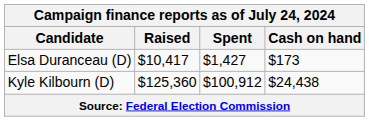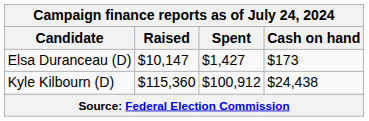Elsa Duranceau (D) | Raised: $10,417 -> $10,147
Kyle Kilbourn (D) | Raised: $125,360 -> $115,360
